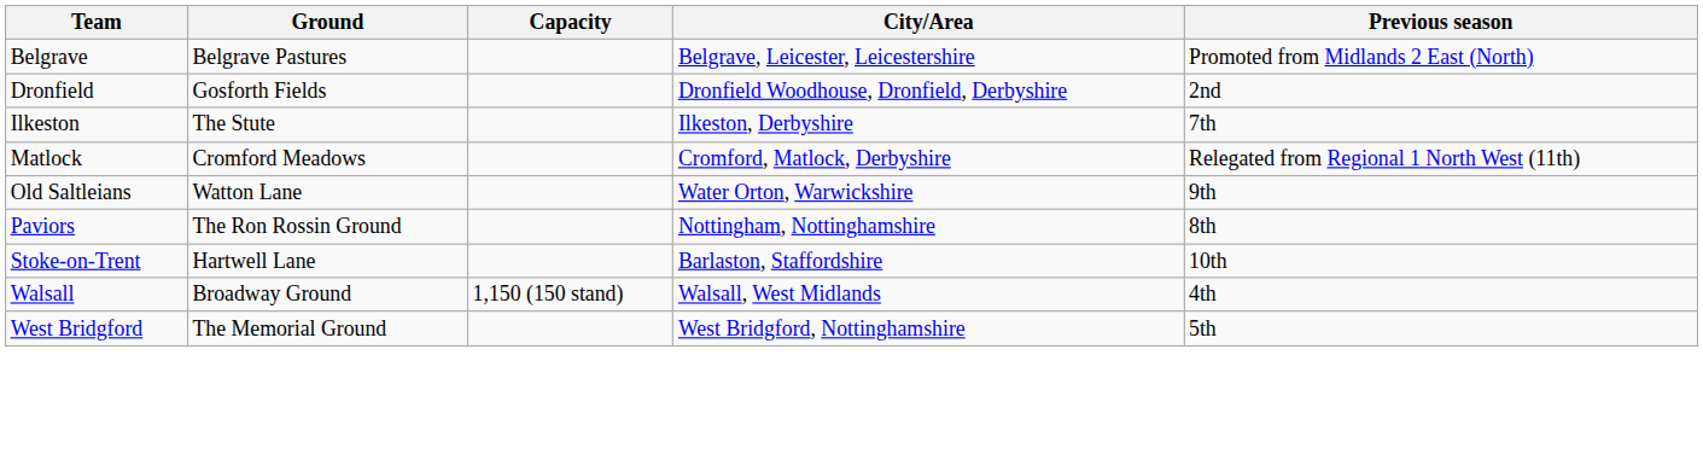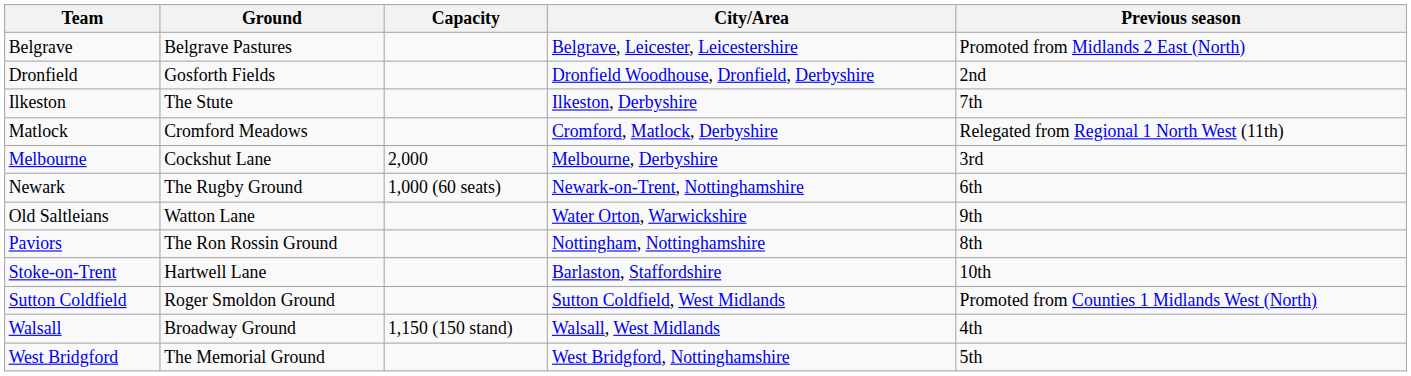+ row: Melbourne | Cockshut Lane | 2,000 | Melbourne, Derbyshire | 3rd
+ row: Newark | The Rugby Ground | 1,000 (60 seats) | Newark-on-Trent, Nottinghamshire | 6th
+ row: Sutton Coldfield | Roger Smoldon Ground | Sutton Coldfield, West Midlands | Promoted from Counties 1 Midlands West (North)
